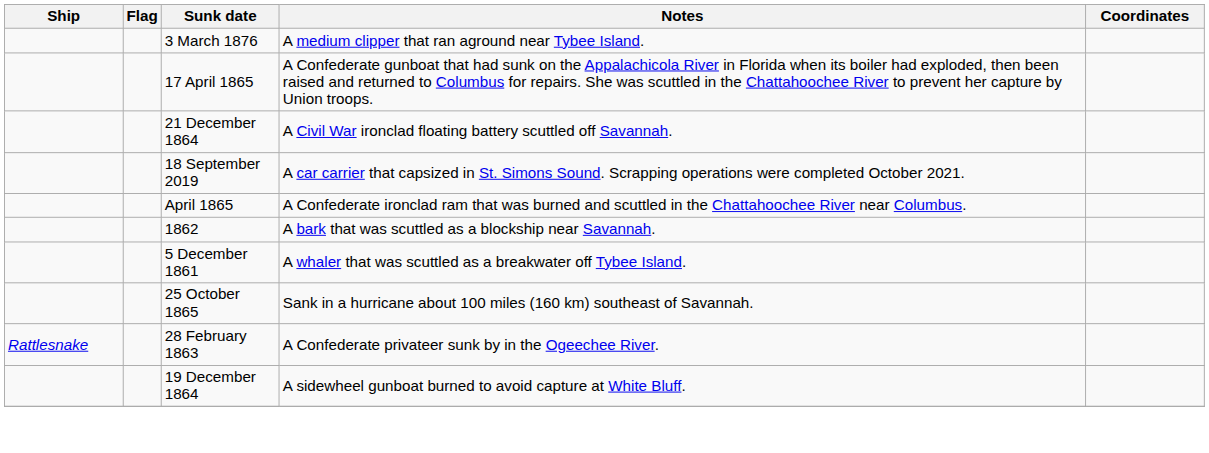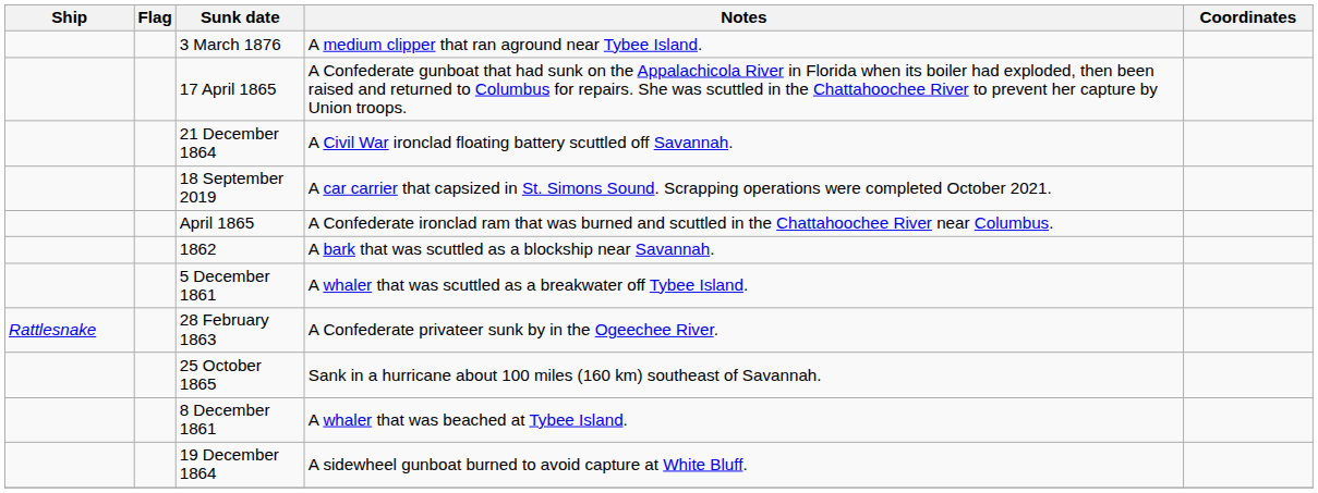rows swapped: 28 February 1863 <-> 25 October 1865
+ row: 8 December 1861 | A whaler that was beached at Tybee Island.
